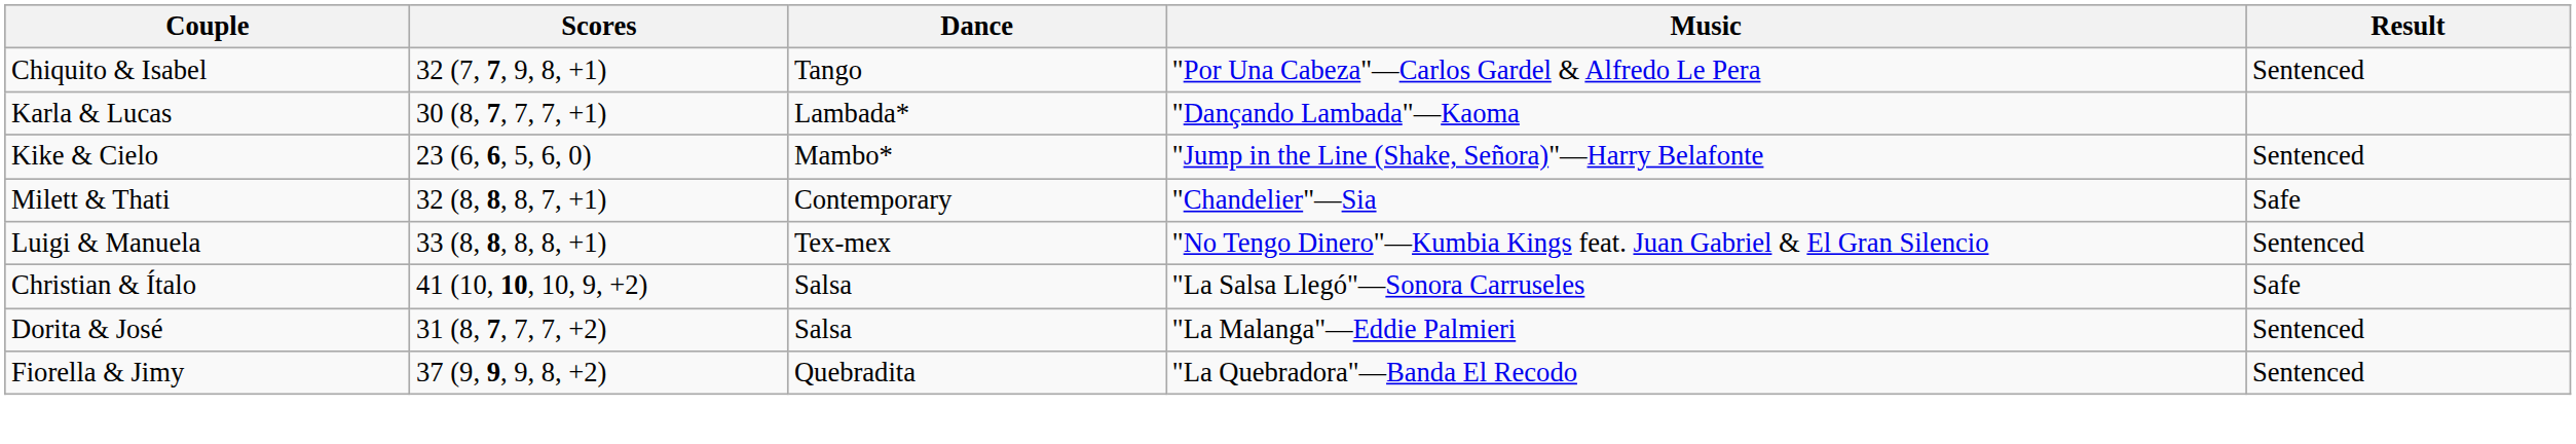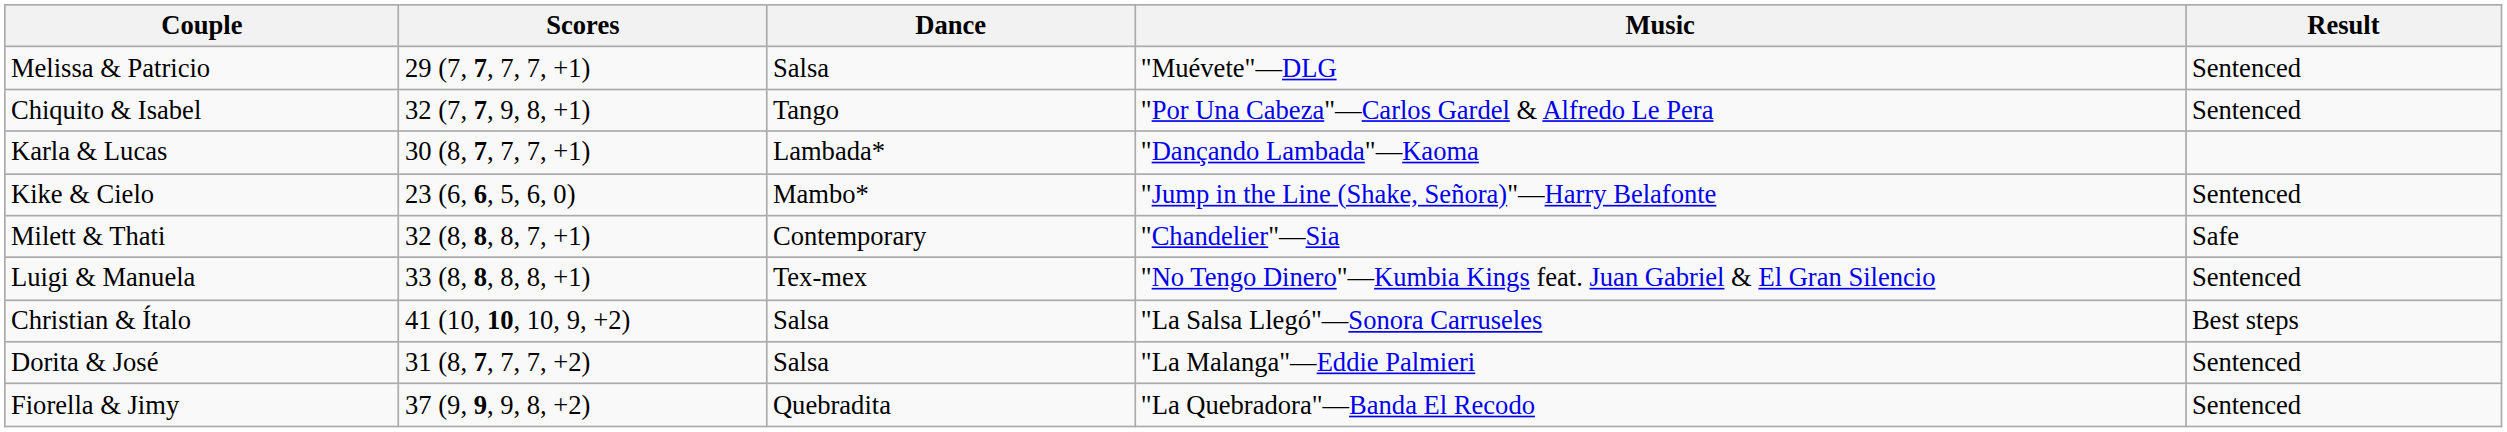+ row: Melissa & Patricio | 29 (7, 7, 7, 7, +1) | Salsa | "Muévete"—DLG | Sentenced
Christian & Ítalo | Result: Safe -> Best steps
